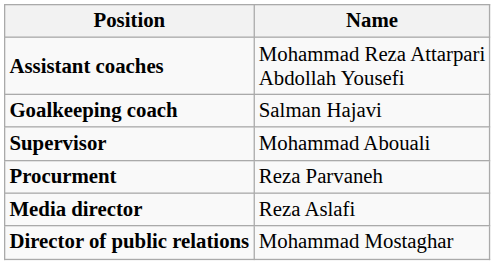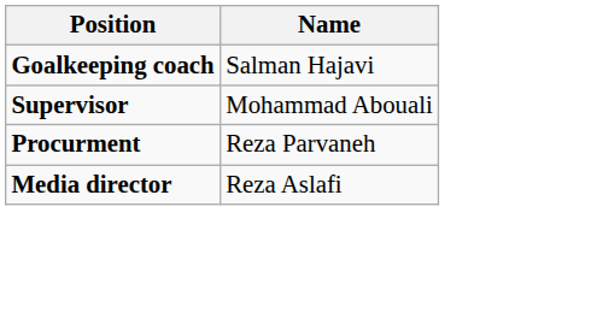- row: Assistant coaches | Mohammad Reza Attarpari Abdollah Yousefi
- row: Director of public relations | Mohammad Mostaghar
